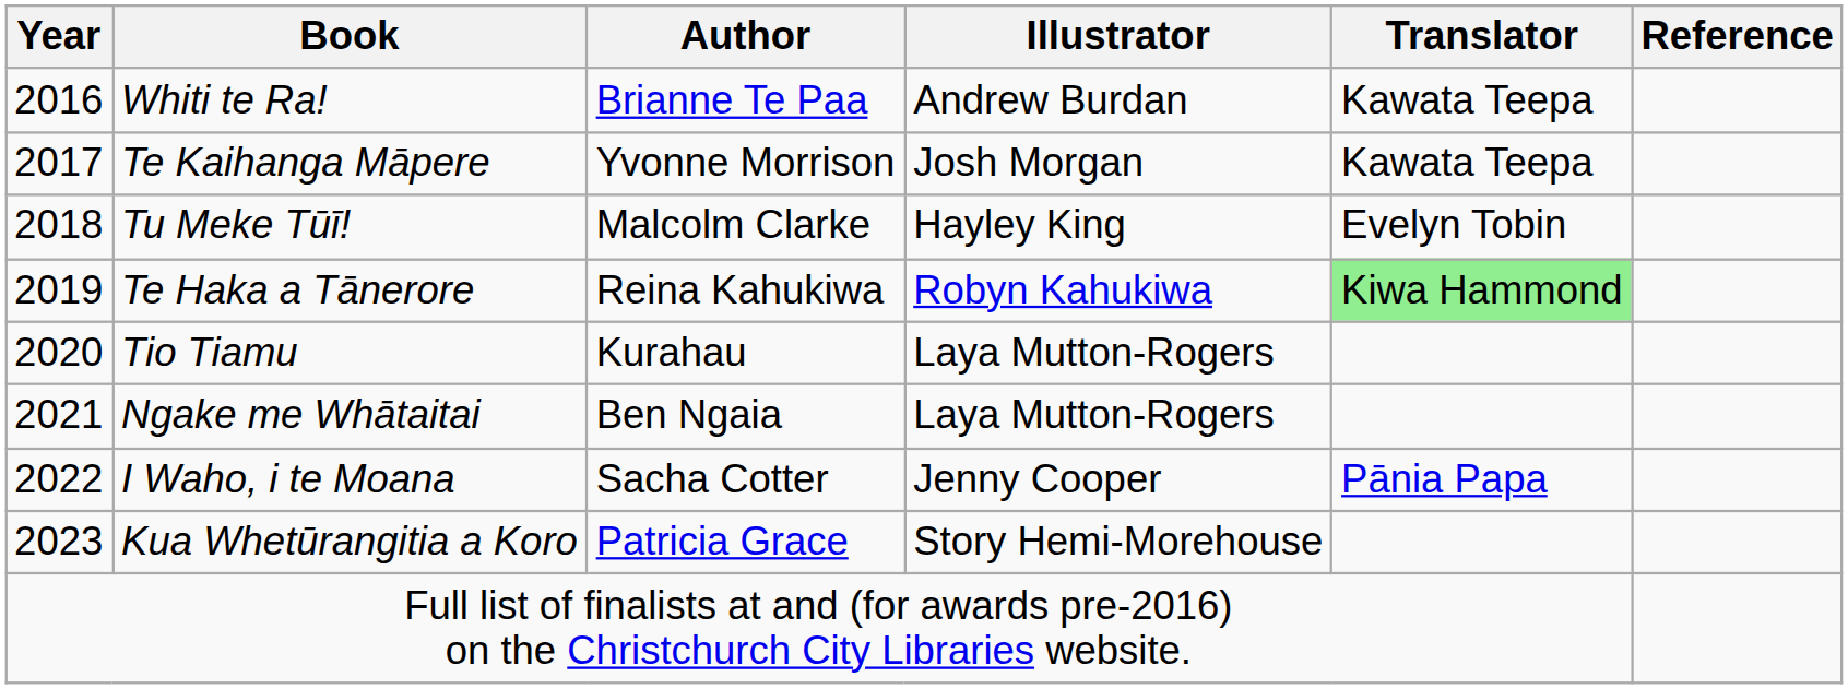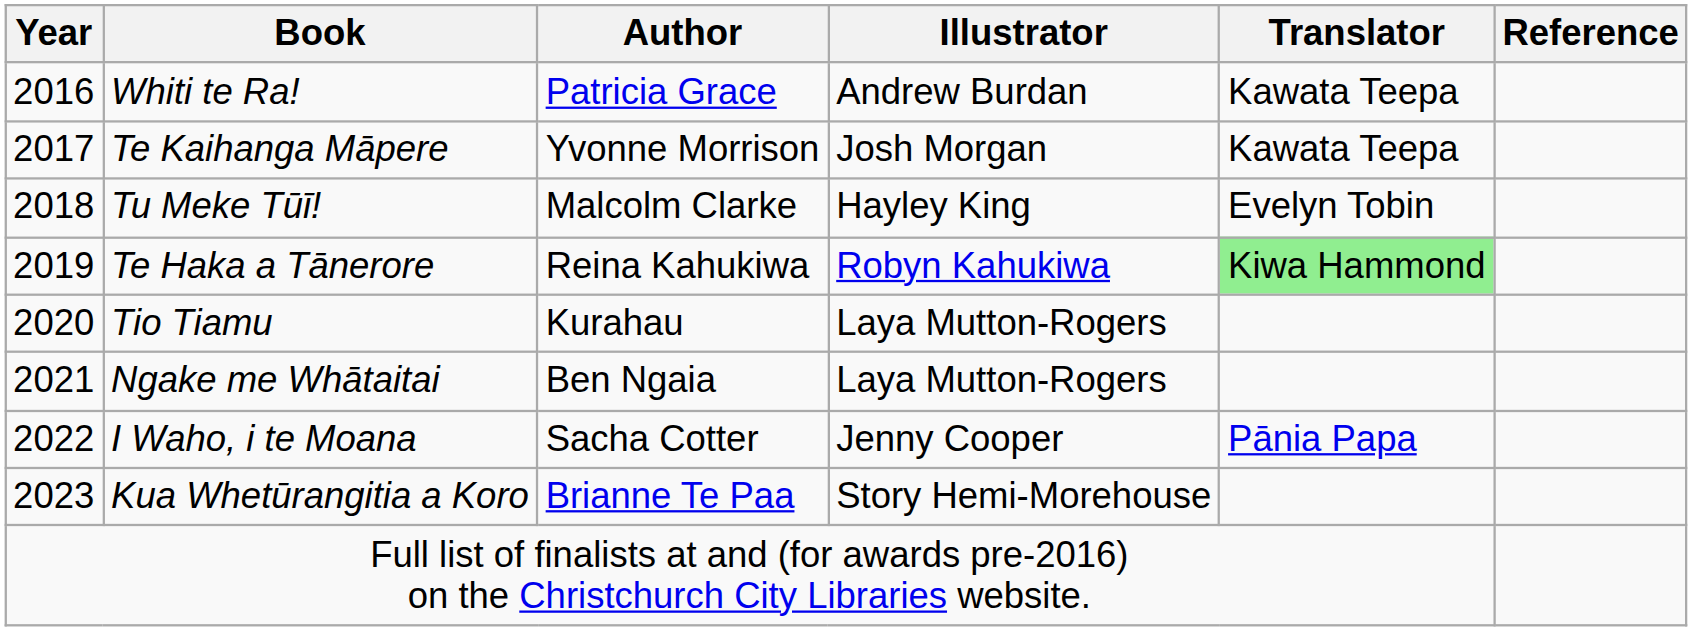Whiti te Ra! | Author: Brianne Te Paa -> Patricia Grace
Kua Whetūrangitia a Koro | Author: Patricia Grace -> Brianne Te Paa
